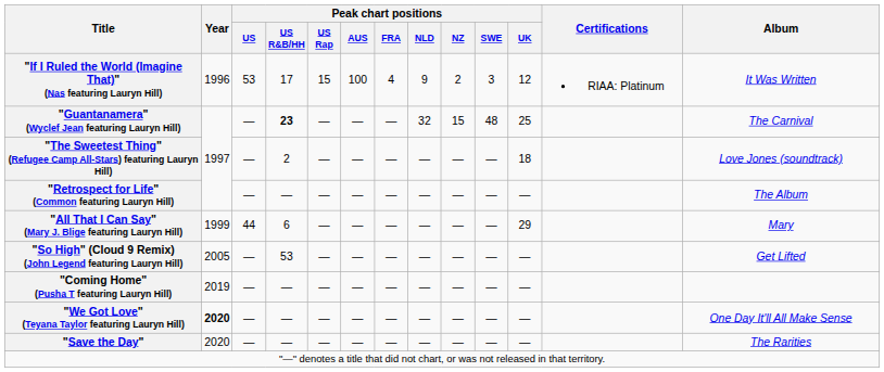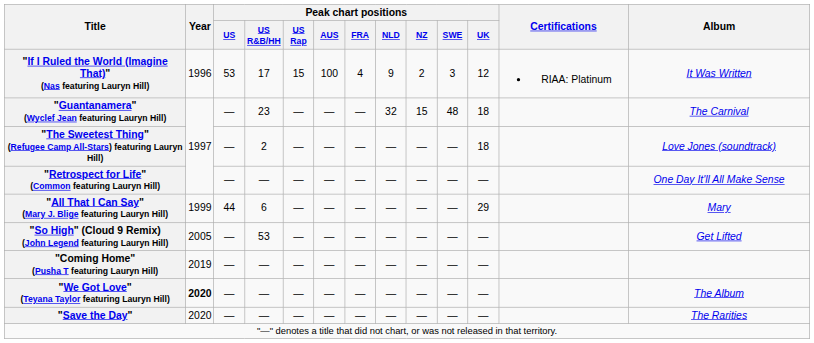"Guantanamera" (Wyclef Jean featuring Lauryn Hill) | Peak chart positions / US R&B/HH: bold -> normal
"Guantanamera" (Wyclef Jean featuring Lauryn Hill) | Peak chart positions / UK: 25 -> 18
"Retrospect for Life" (Common featuring Lauryn Hill) | Album: The Album -> One Day It'll All Make Sense
"We Got Love" (Teyana Taylor featuring Lauryn Hill) | Album: One Day It'll All Make Sense -> The Album
